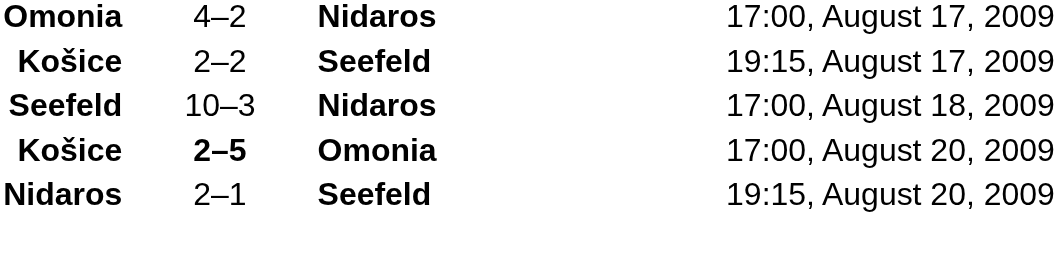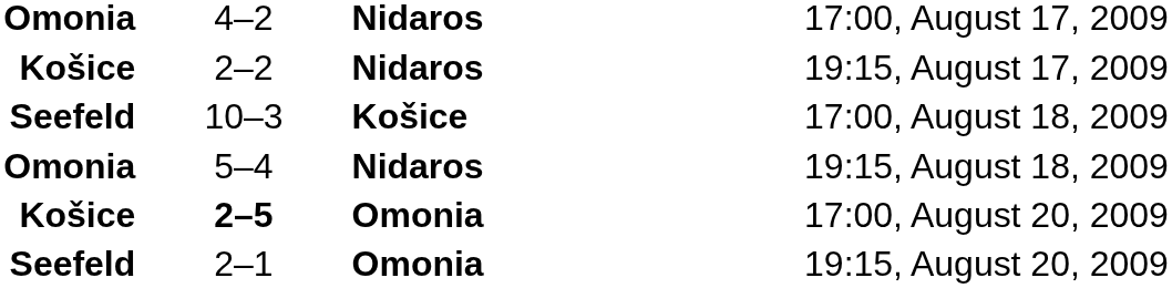19:15, August 17, 2009 | column 3: Seefeld -> Nidaros
17:00, August 18, 2009 | column 3: Nidaros -> Košice
+ row: Omonia | 5–4 | Nidaros | 19:15, August 18, 2009
19:15, August 20, 2009 | column 1: Nidaros -> Seefeld
19:15, August 20, 2009 | column 3: Seefeld -> Omonia
